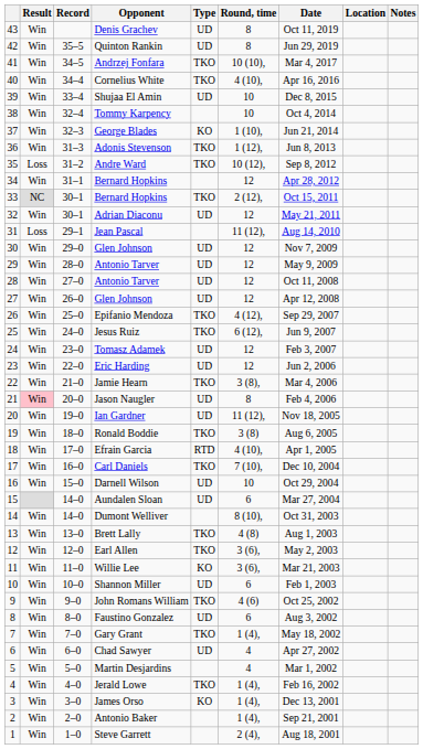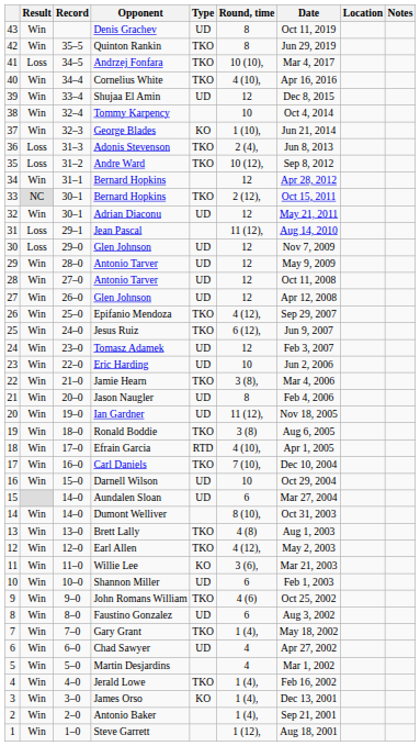Quinton Rankin | Type: UD -> TKO
Andrzej Fonfara | Result: Win -> Loss
Shujaa El Amin | Round, time: 10 -> 12
Adonis Stevenson | Result: Win -> Loss
Adonis Stevenson | Round, time: 1 (12), -> 2 (4),
30 / Glen Johnson | Result: Win -> Loss
Eric Harding | Round, time: 12 -> 10
Jason Naugler | Result: pink background -> no background
Earl Allen | Round, time: 3 (6), -> 4 (12),
Steve Garrett | Round, time: 2 (4), -> 1 (12),
